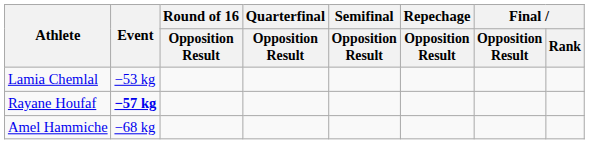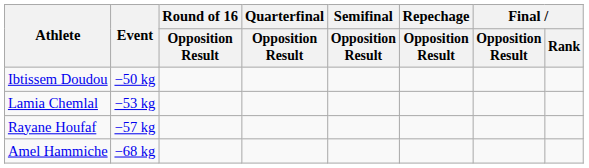+ row: Ibtissem Doudou | −50 kg
Rayane Houfaf | Event: bold -> normal
